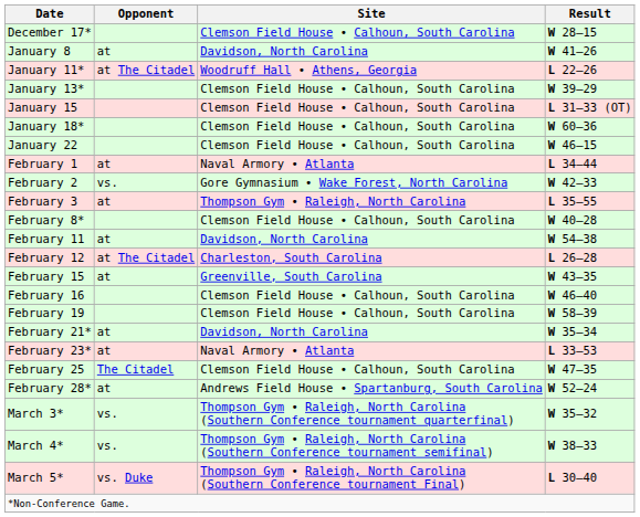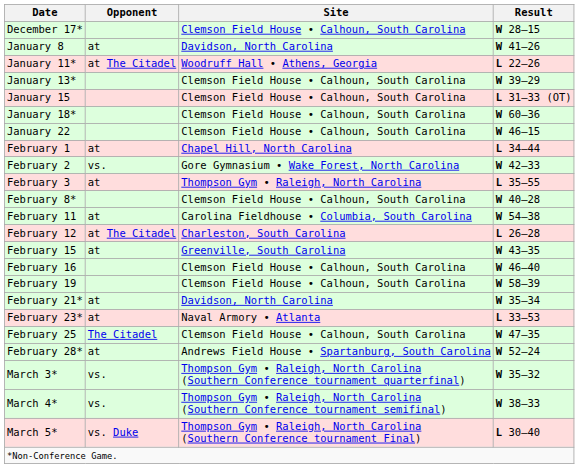February 1 | Site: Naval Armory • Atlanta -> Chapel Hill, North Carolina
February 11 | Site: Davidson, North Carolina -> Carolina Fieldhouse • Columbia, South Carolina
